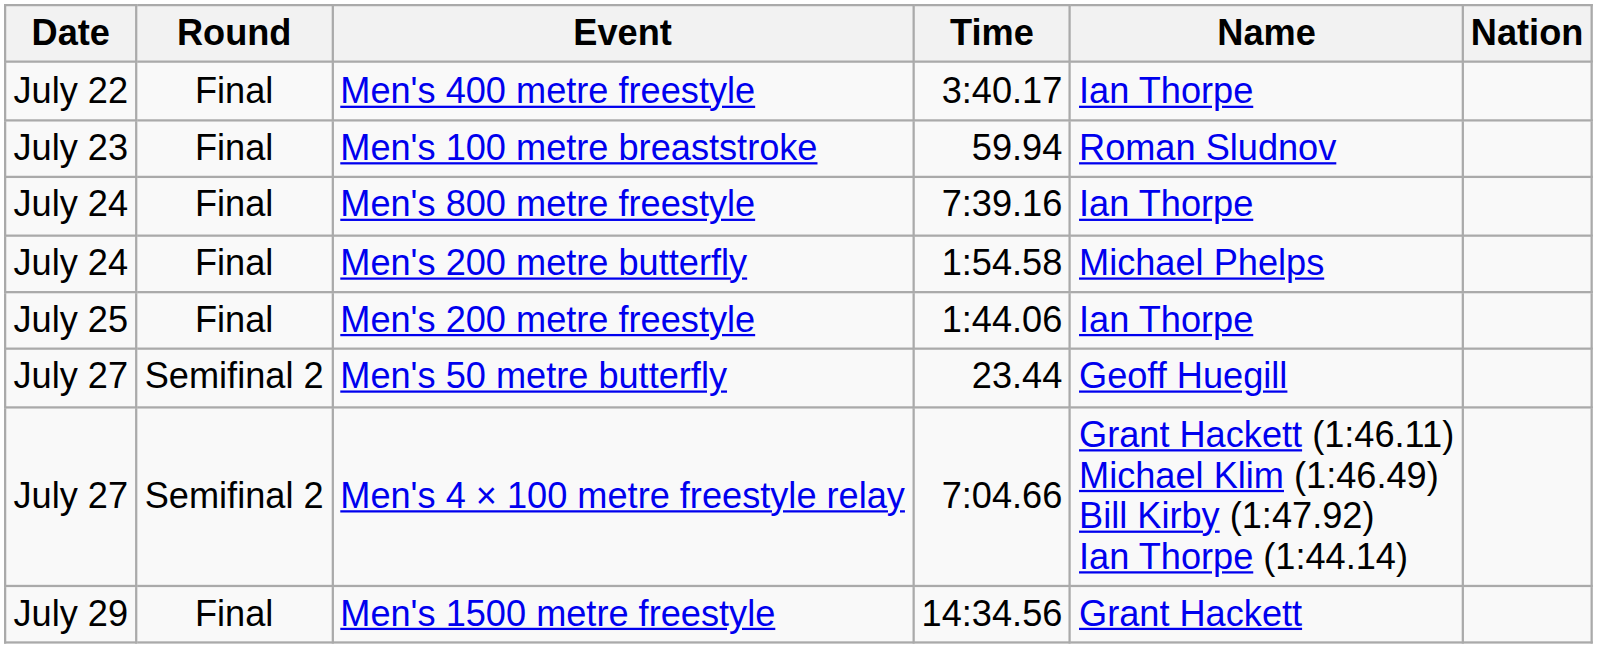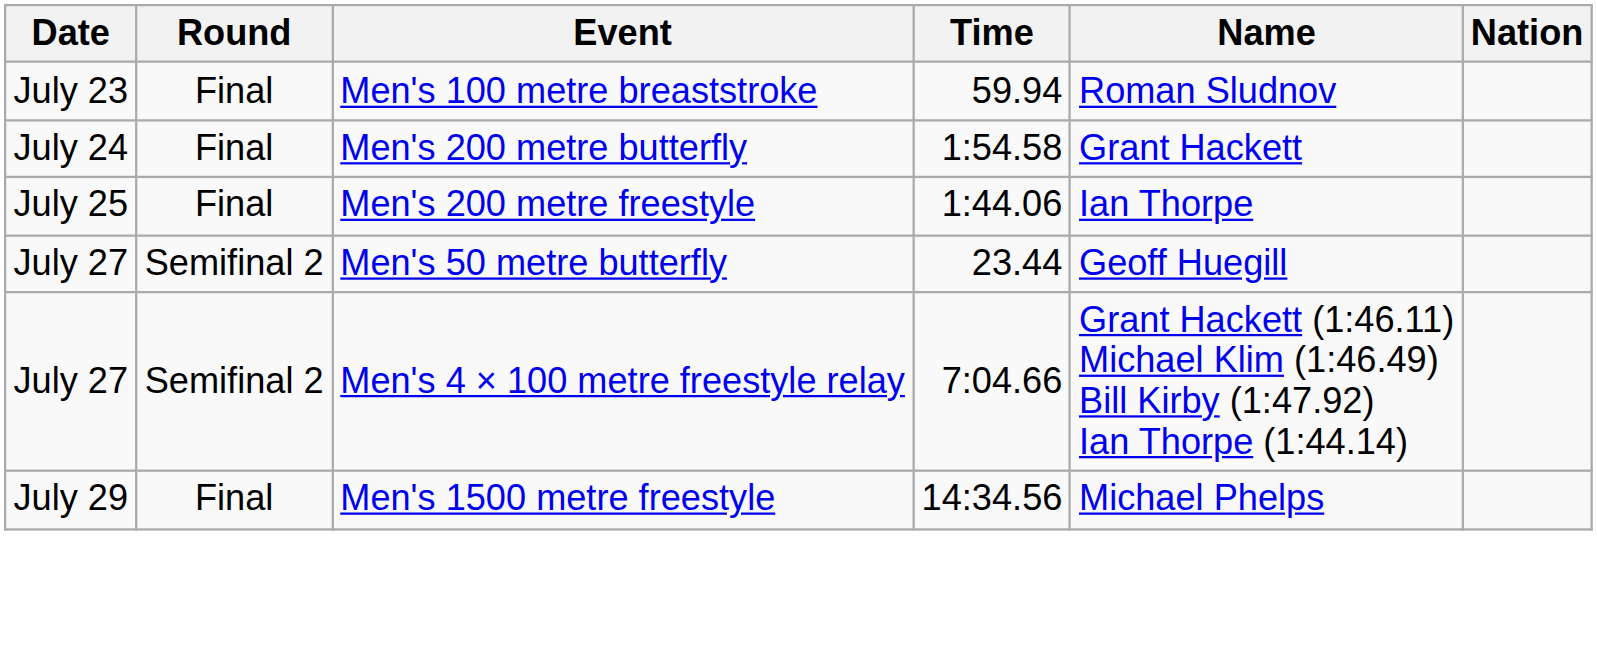- row: July 22 | Final | Men's 400 metre freestyle | 3:40.17 | Ian Thorpe
- row: July 24 | Final | Men's 800 metre freestyle | 7:39.16 | Ian Thorpe
Men's 200 metre butterfly | Name: Michael Phelps -> Grant Hackett
Men's 1500 metre freestyle | Name: Grant Hackett -> Michael Phelps
